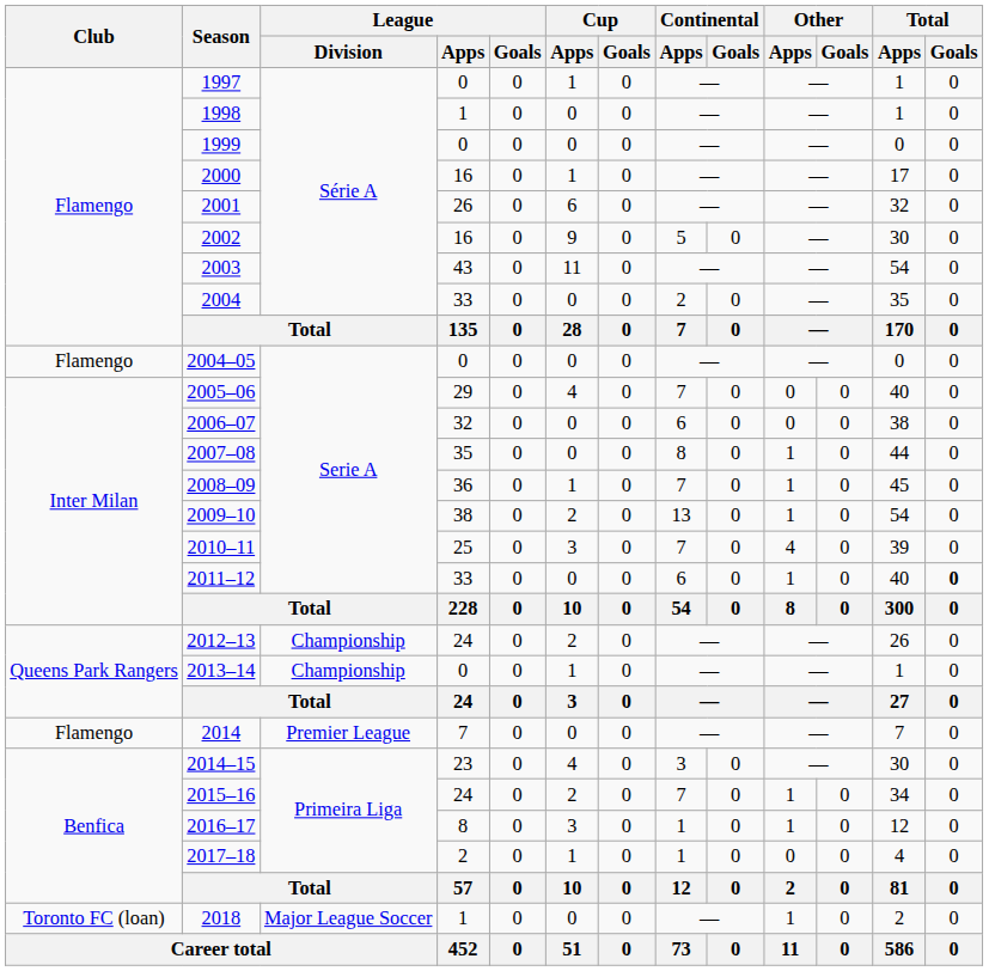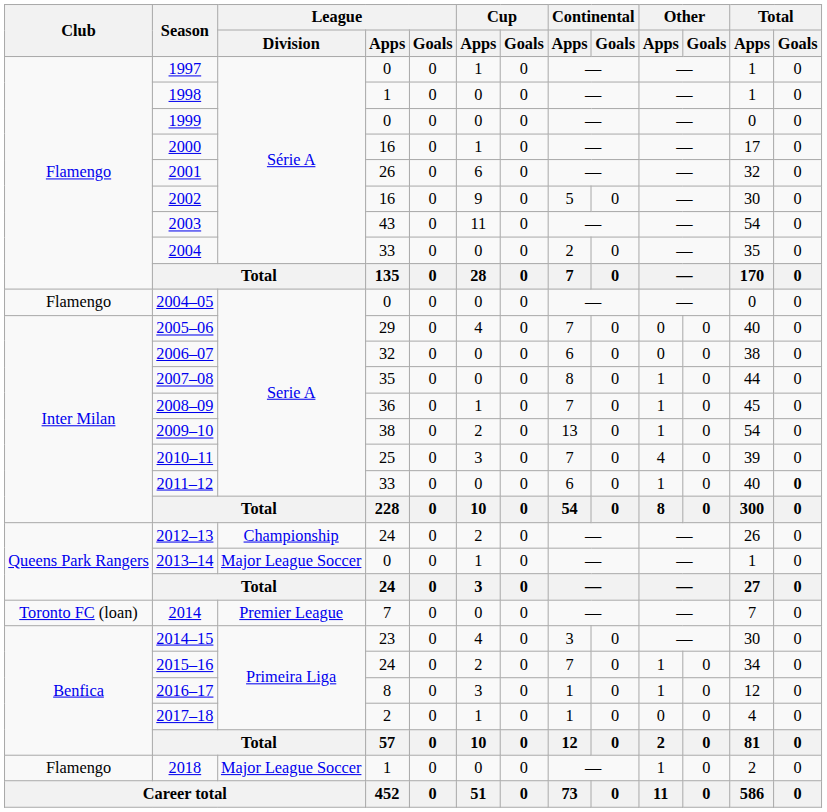2013–14 | League / Division: Championship -> Major League Soccer
2014 | Club: Flamengo -> Toronto FC (loan)
2018 | Club: Toronto FC (loan) -> Flamengo
